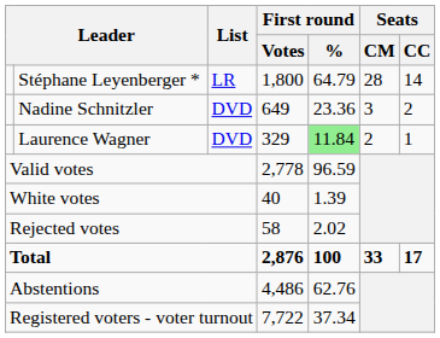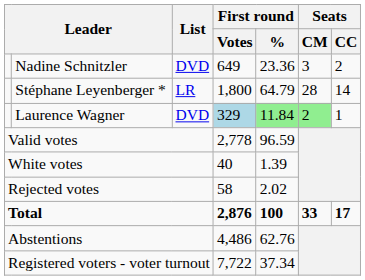rows swapped: Stéphane Leyenberger * <-> Nadine Schnitzler
Laurence Wagner | First round / Votes: no background -> lightblue background
Laurence Wagner | Seats / CM: no background -> lightgreen background
